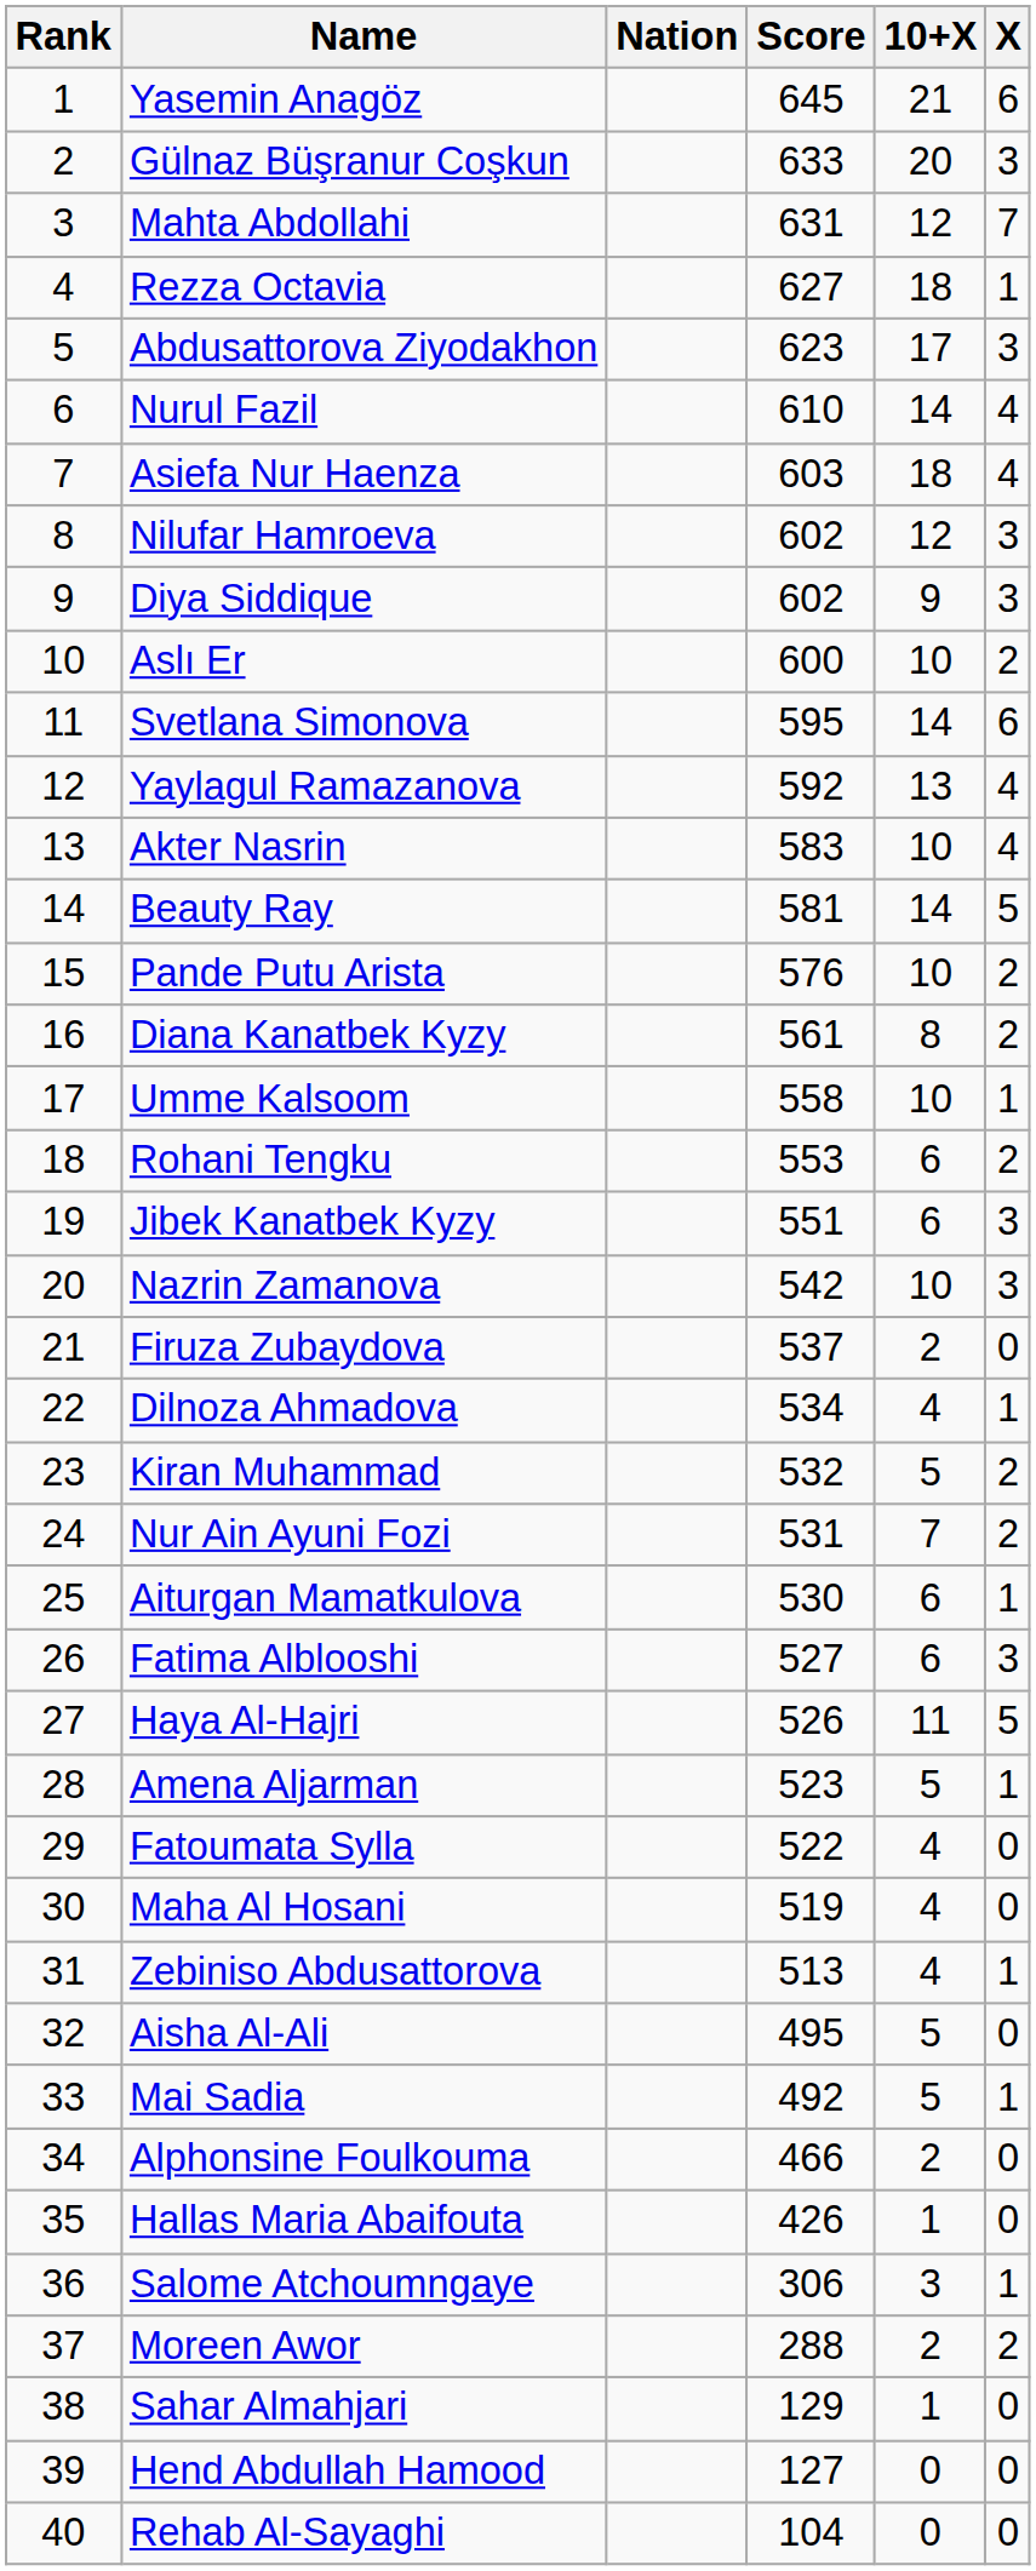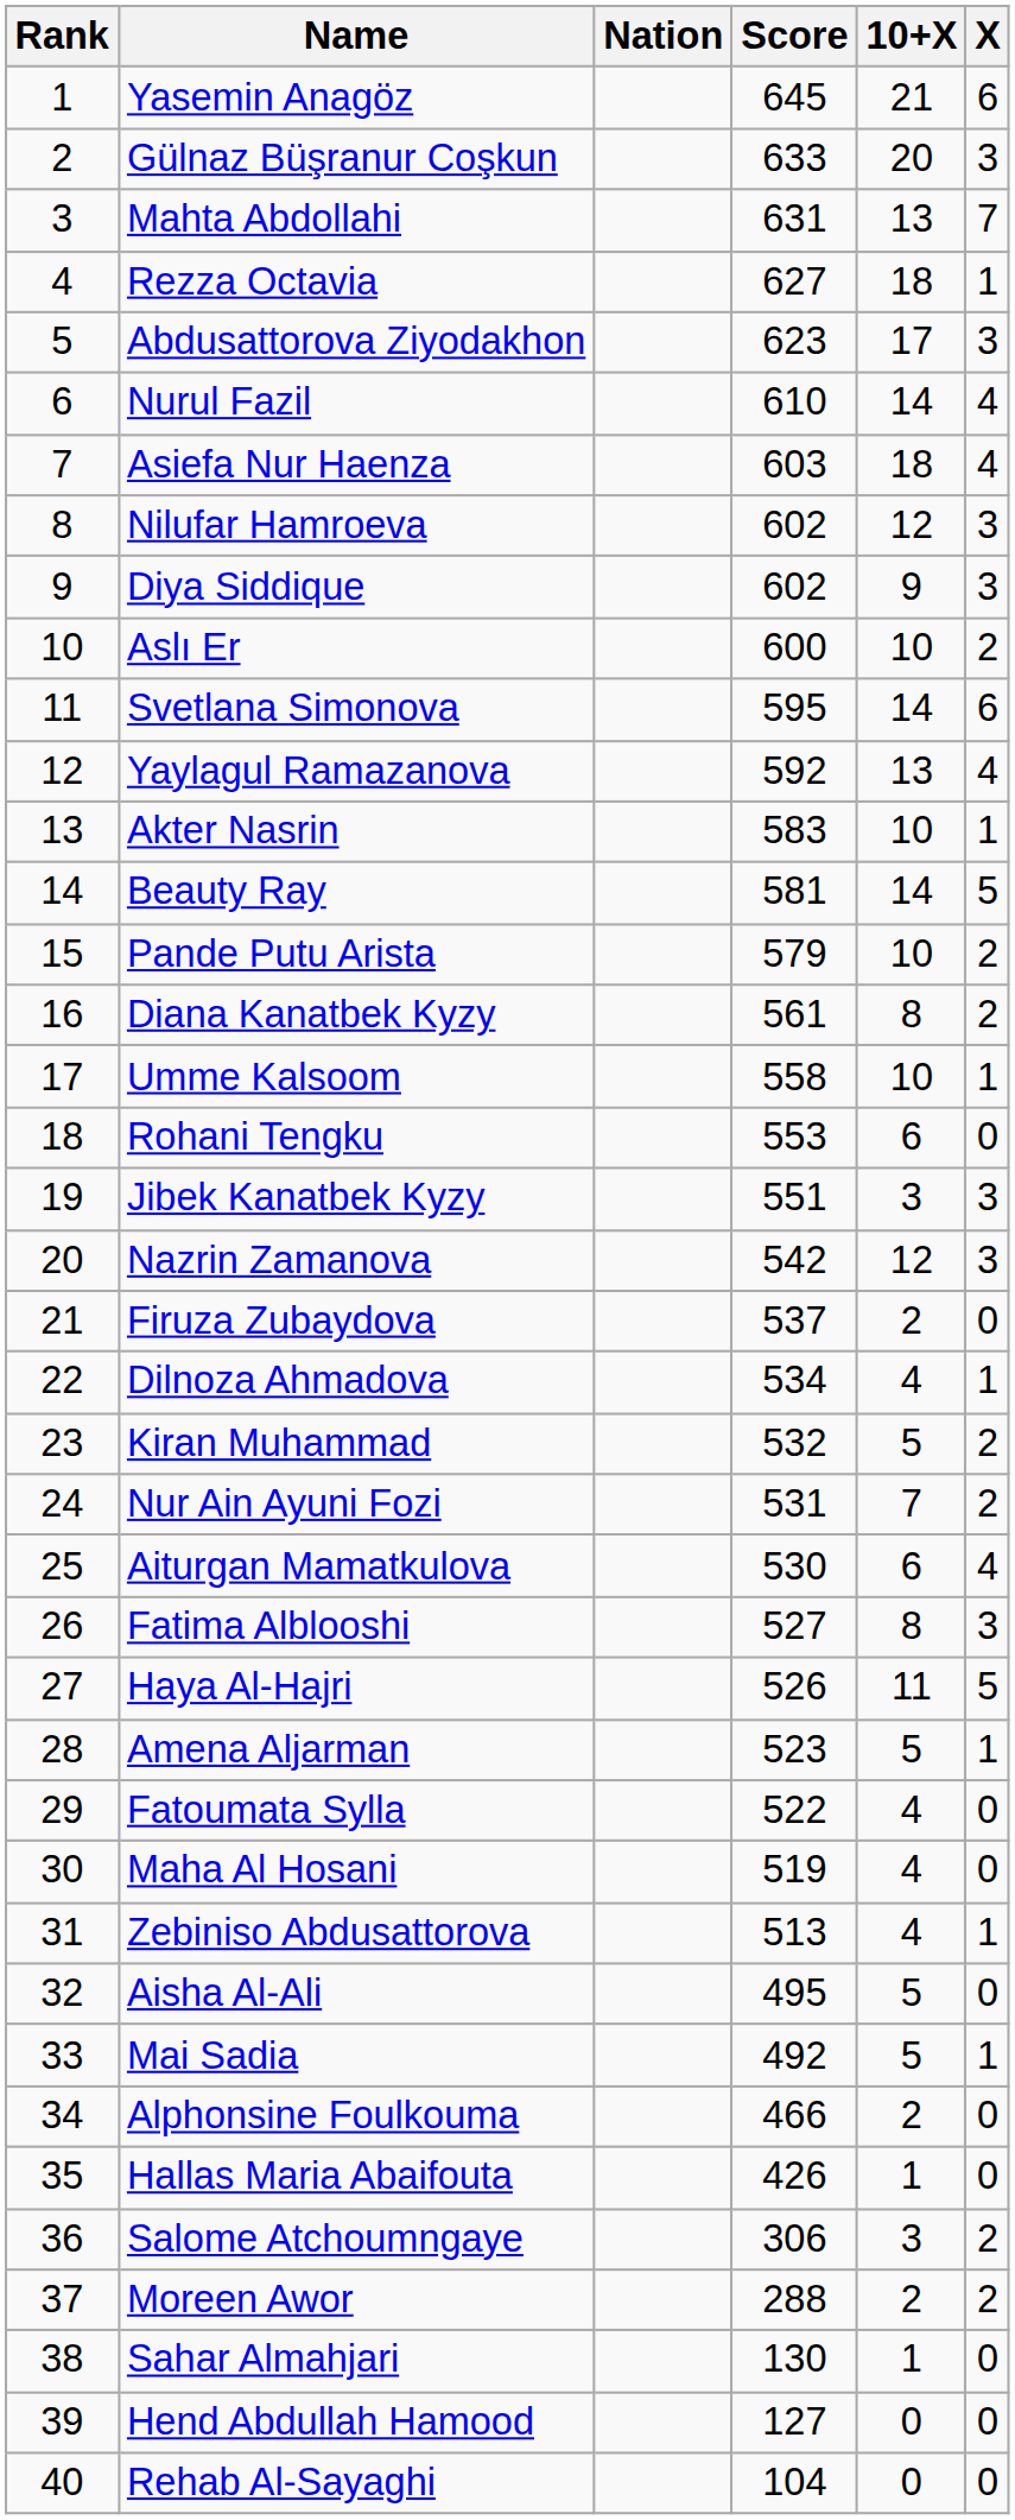Mahta Abdollahi | 10+X: 12 -> 13
Akter Nasrin | X: 4 -> 1
Pande Putu Arista | Score: 576 -> 579
Rohani Tengku | X: 2 -> 0
Jibek Kanatbek Kyzy | 10+X: 6 -> 3
Nazrin Zamanova | 10+X: 10 -> 12
Aiturgan Mamatkulova | X: 1 -> 4
Fatima Alblooshi | 10+X: 6 -> 8
Salome Atchoumngaye | X: 1 -> 2
Sahar Almahjari | Score: 129 -> 130
